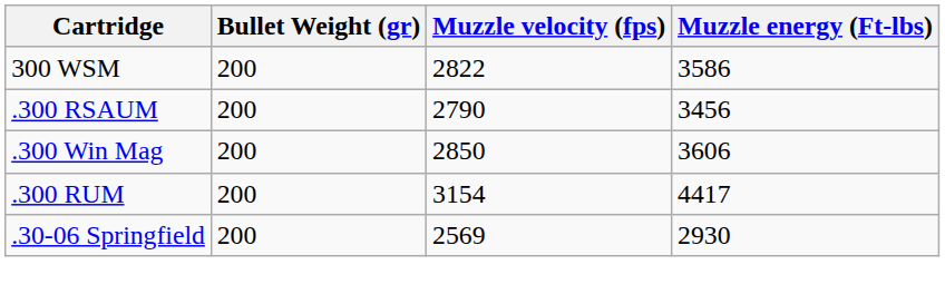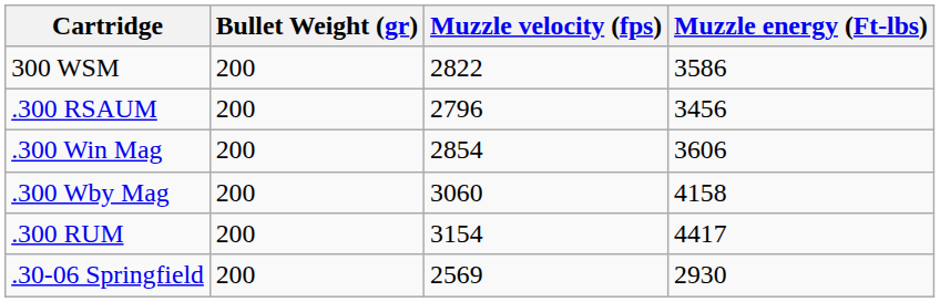.300 RSAUM | Muzzle velocity (fps): 2790 -> 2796
.300 Win Mag | Muzzle velocity (fps): 2850 -> 2854
+ row: .300 Wby Mag | 200 | 3060 | 4158
